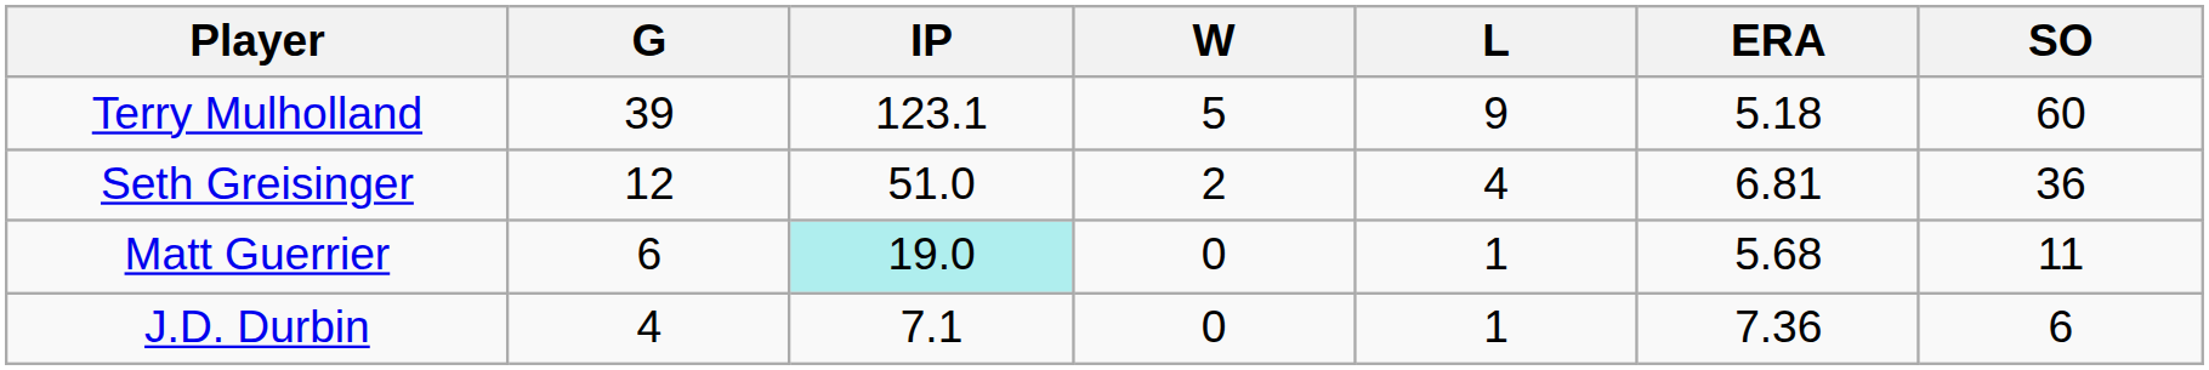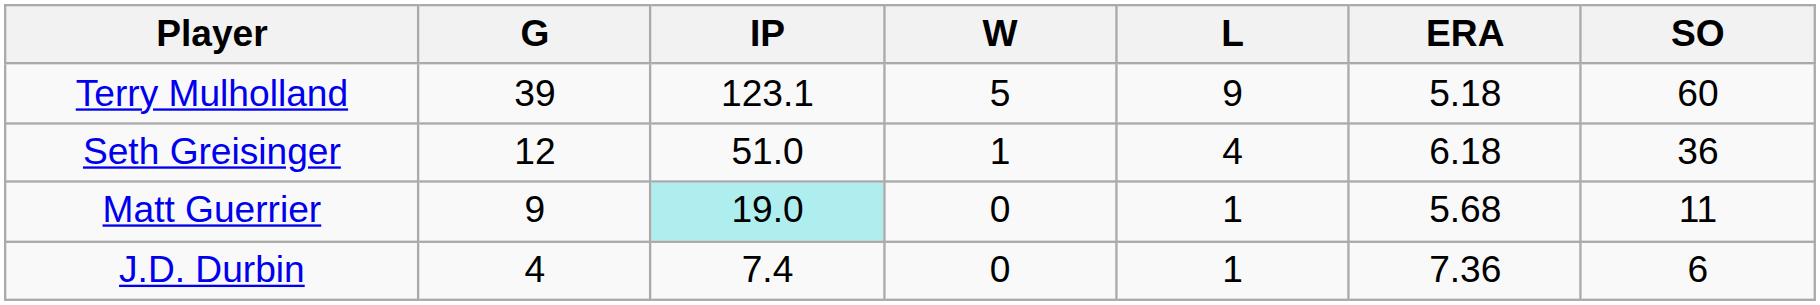Seth Greisinger | W: 2 -> 1
Seth Greisinger | ERA: 6.81 -> 6.18
Matt Guerrier | G: 6 -> 9
J.D. Durbin | IP: 7.1 -> 7.4
